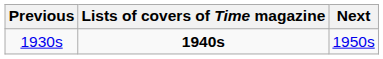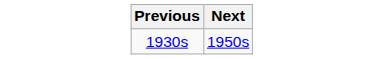- column: Lists of covers of Time magazine | 1940s
